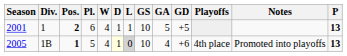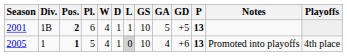columns swapped: P <-> Playoffs
2001 | Div.: 1 -> 1B
2005 | Div.: 1B -> 1
2005 | D: lightyellow background -> no background
